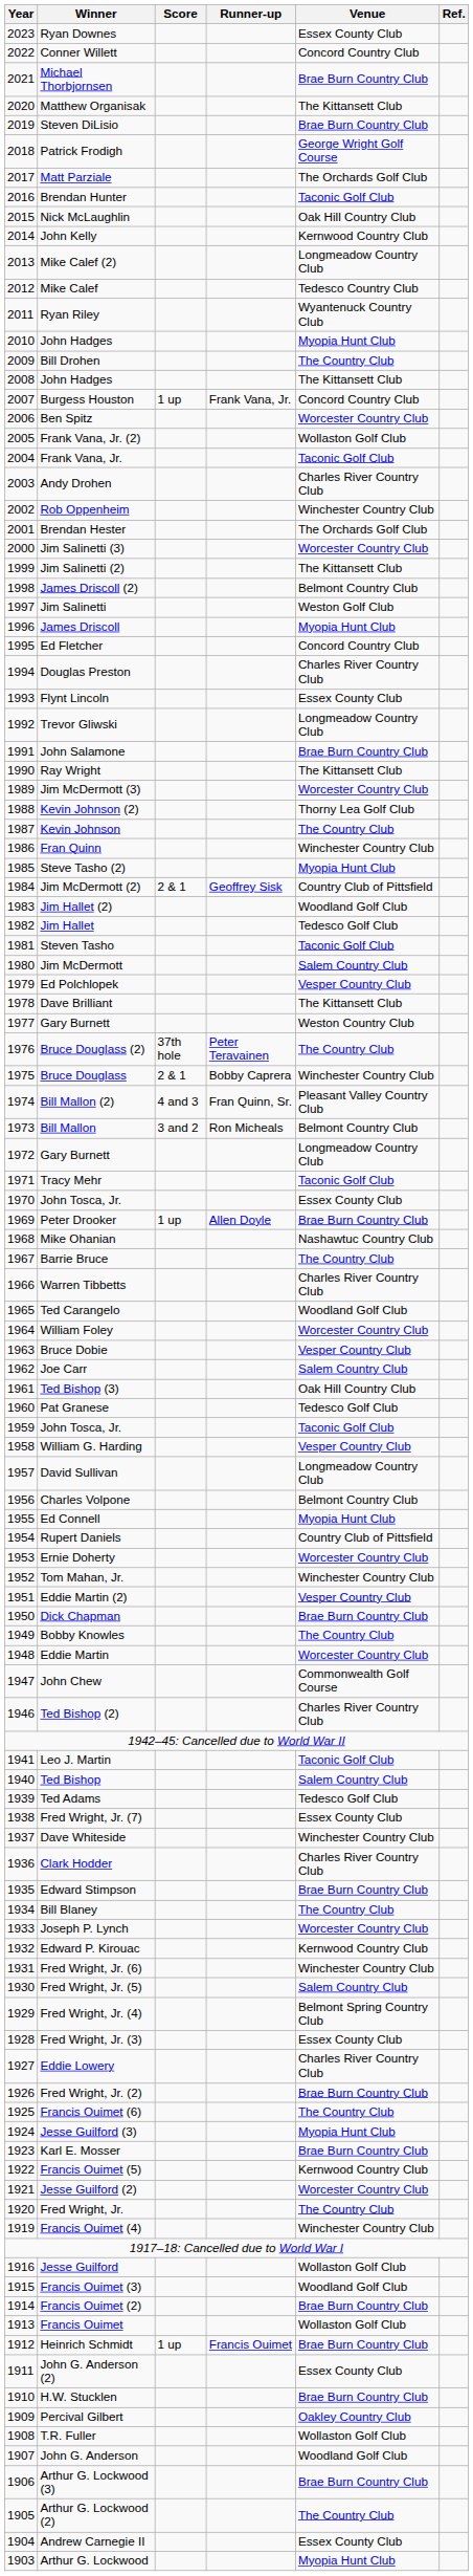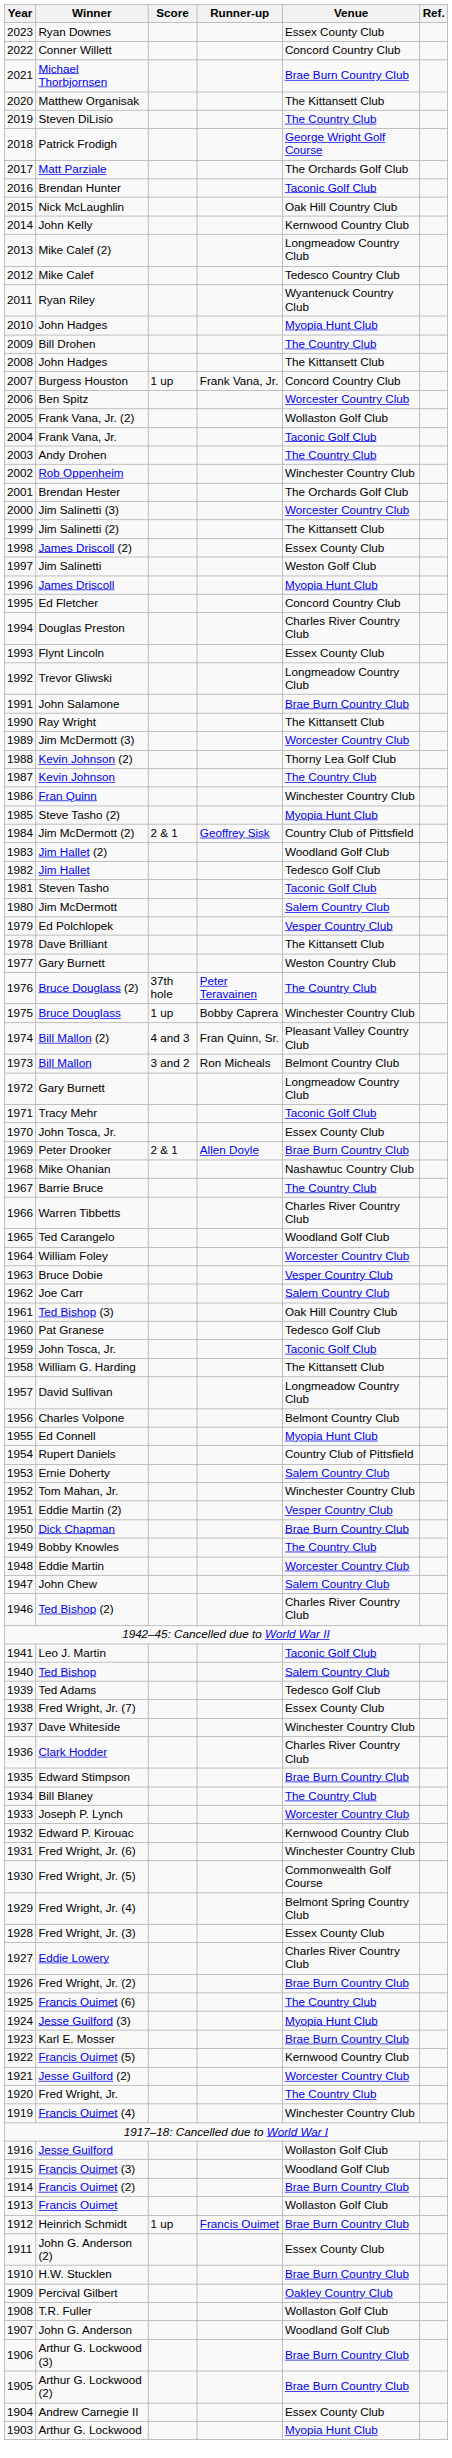Steven DiLisio | Venue: Brae Burn Country Club -> The Country Club
Andy Drohen | Venue: Charles River Country Club -> The Country Club
James Driscoll (2) | Venue: Belmont Country Club -> Essex County Club
Bruce Douglass | Score: 2 & 1 -> 1 up
Peter Drooker | Score: 1 up -> 2 & 1
William G. Harding | Venue: Vesper Country Club -> The Kittansett Club
Ernie Doherty | Venue: Worcester Country Club -> Salem Country Club
John Chew | Venue: Commonwealth Golf Course -> Salem Country Club
Fred Wright, Jr. (5) | Venue: Salem Country Club -> Commonwealth Golf Course
Arthur G. Lockwood (2) | Venue: The Country Club -> Brae Burn Country Club
